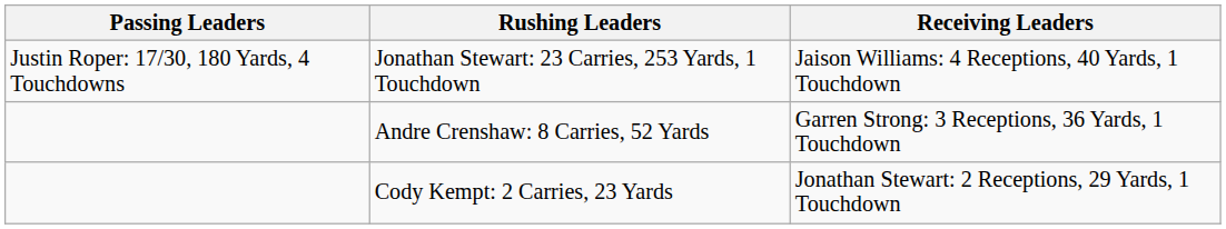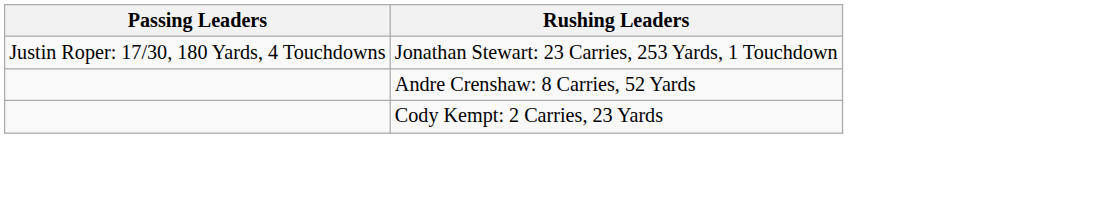- column: Receiving Leaders | Jaison Williams: 4 Receptions, 40 Yards, 1 Touchdown | Garren Strong: 3 Receptions, 36 Yards, 1 Touchdown | Jonathan Stewart: 2 Receptions, 29 Yards, 1 Touchdown
